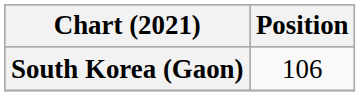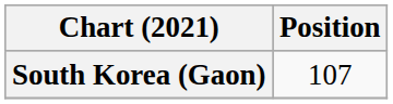South Korea (Gaon) | Position: 106 -> 107
